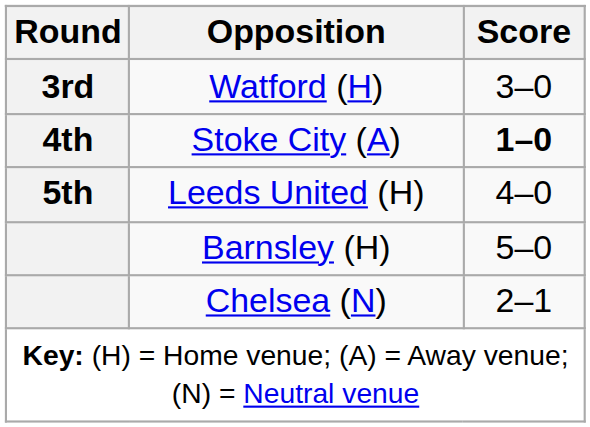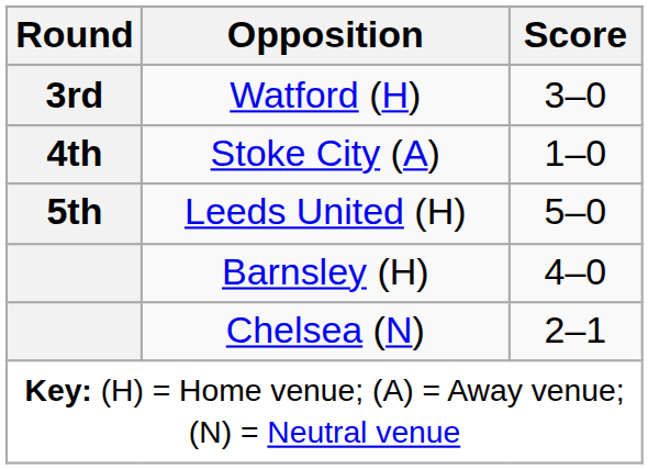Stoke City (A) | Score: bold -> normal
Leeds United (H) | Score: 4–0 -> 5–0
Barnsley (H) | Score: 5–0 -> 4–0
